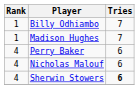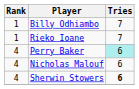+ row: 1 | Rieko Ioane | 7
- row: 1 | Madison Hughes | 7
Perry Baker | Tries: no background -> paleturquoise background
